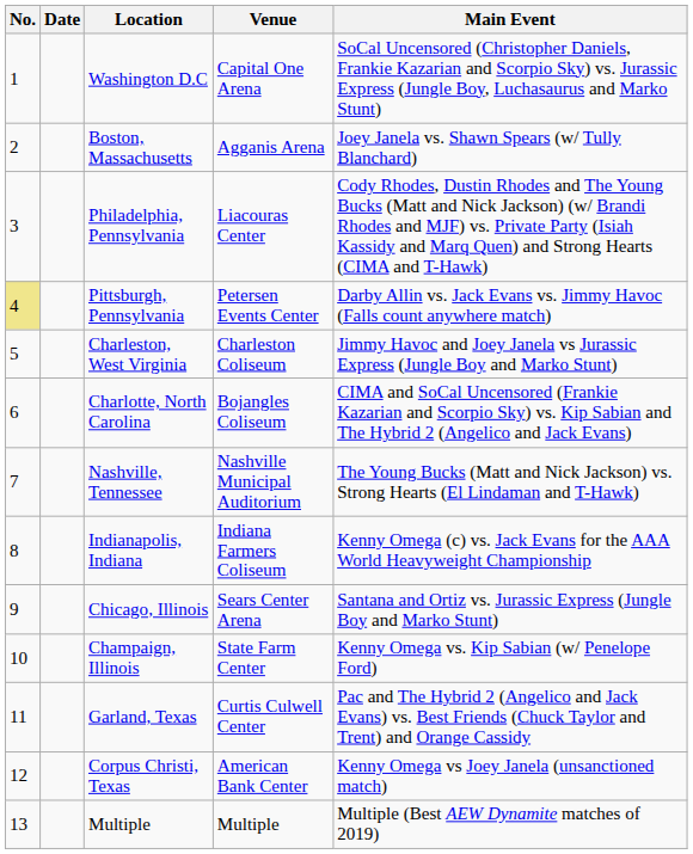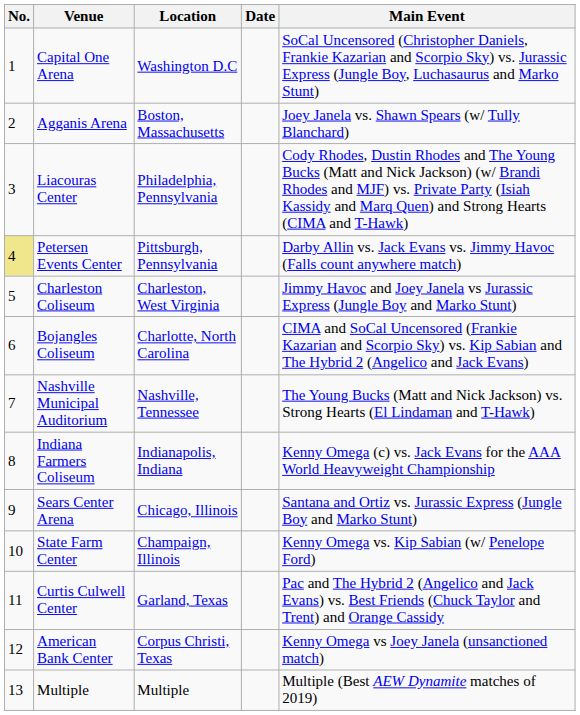columns swapped: Date <-> Venue
